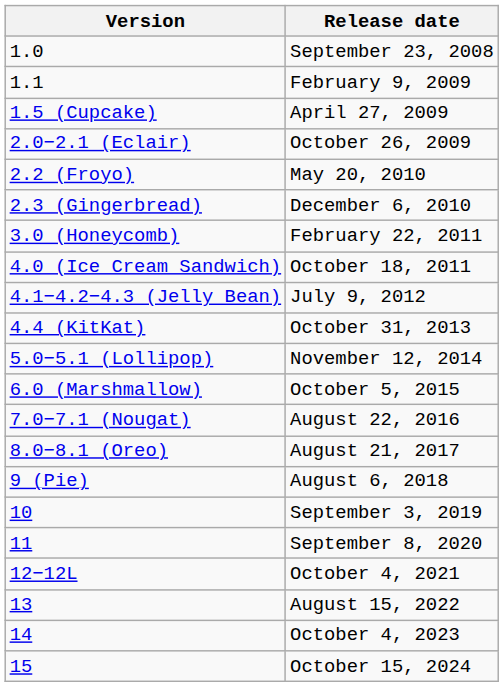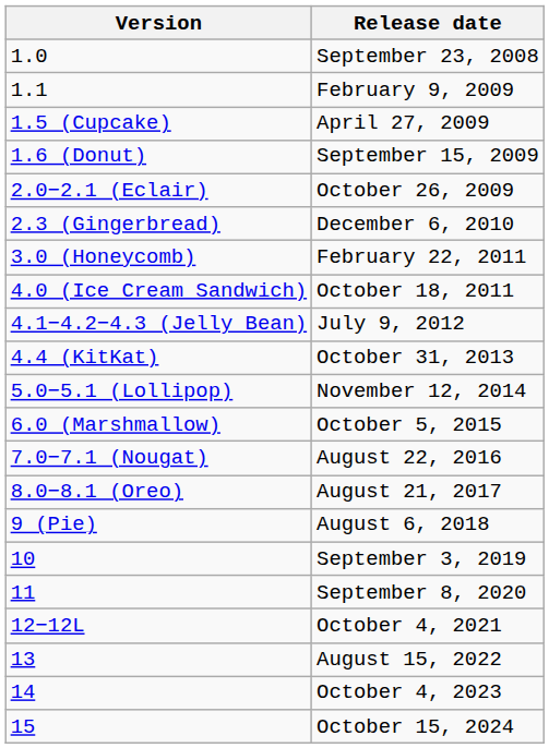+ row: 1.6 (Donut) | September 15, 2009
- row: 2.2 (Froyo) | May 20, 2010
